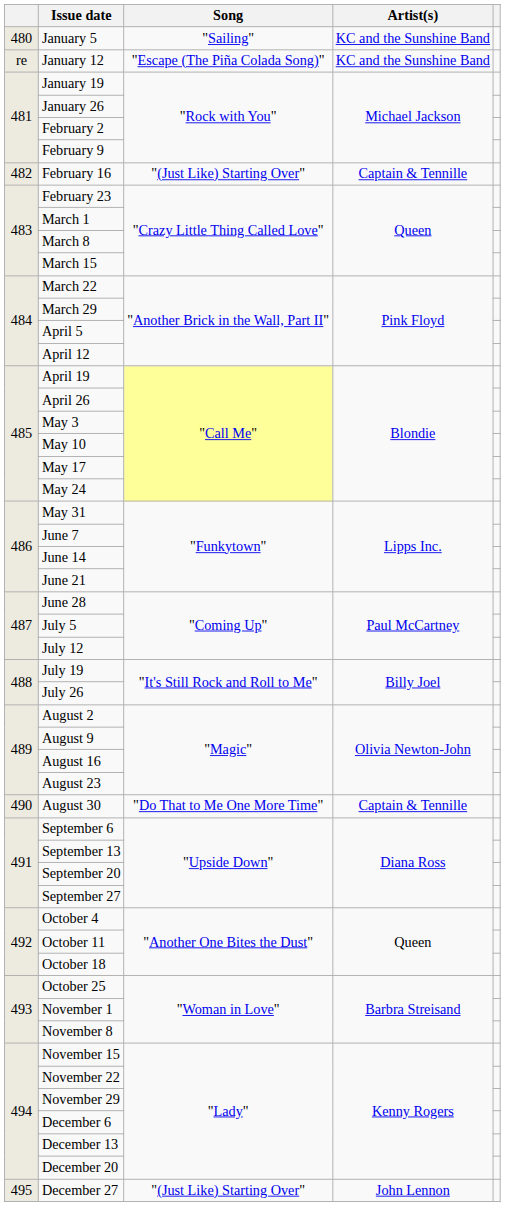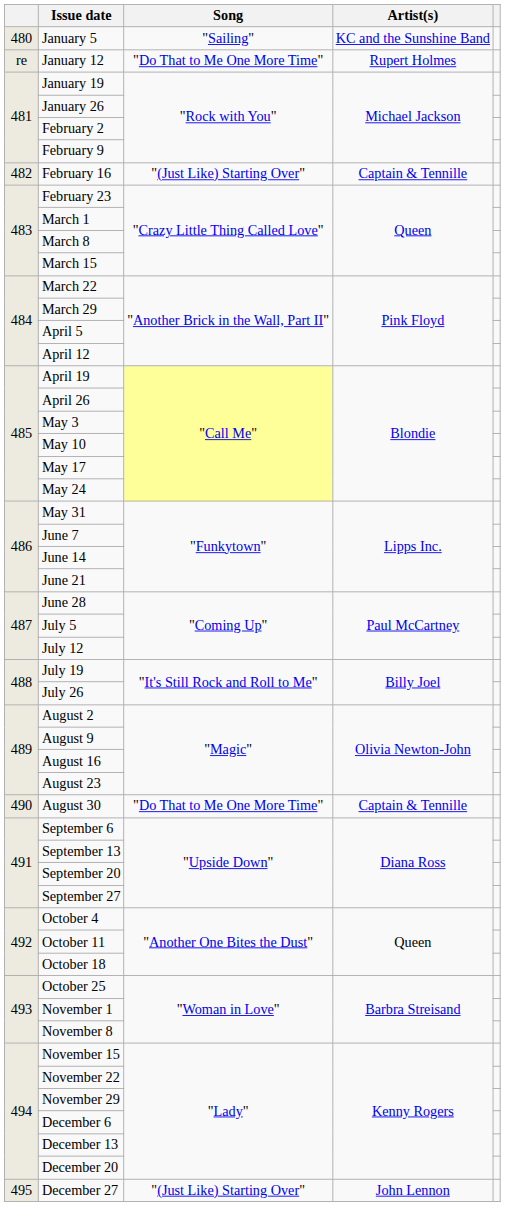January 12 | Song: "Escape (The Piña Colada Song)" -> "Do That to Me One More Time"
January 12 | Artist(s): KC and the Sunshine Band -> Rupert Holmes
